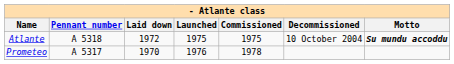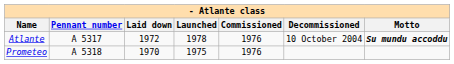Atlante | Pennant number: A 5318 -> A 5317
Atlante | Launched: 1975 -> 1978
Atlante | Commissioned: 1975 -> 1976
Prometeo | Pennant number: A 5317 -> A 5318
Prometeo | Launched: 1976 -> 1975
Prometeo | Commissioned: 1978 -> 1976
